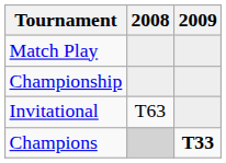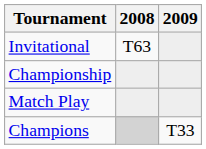rows swapped: Match Play <-> Invitational
Champions | 2009: bold -> normal
